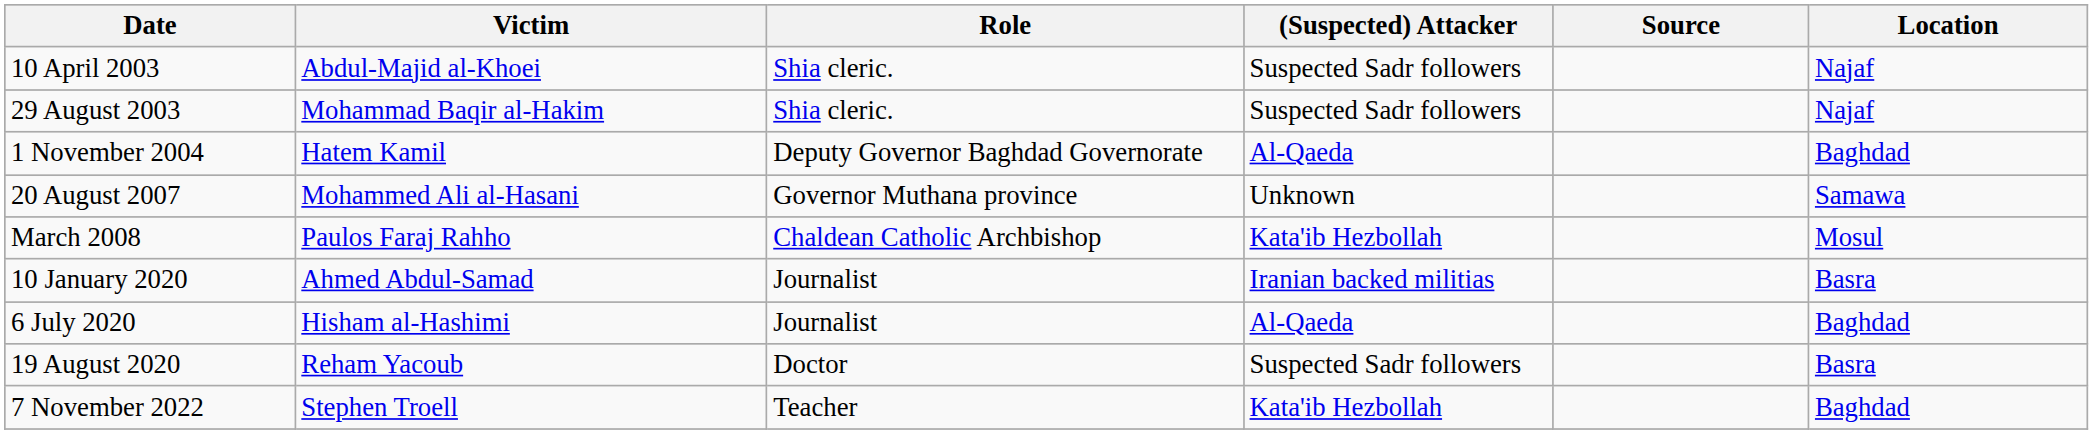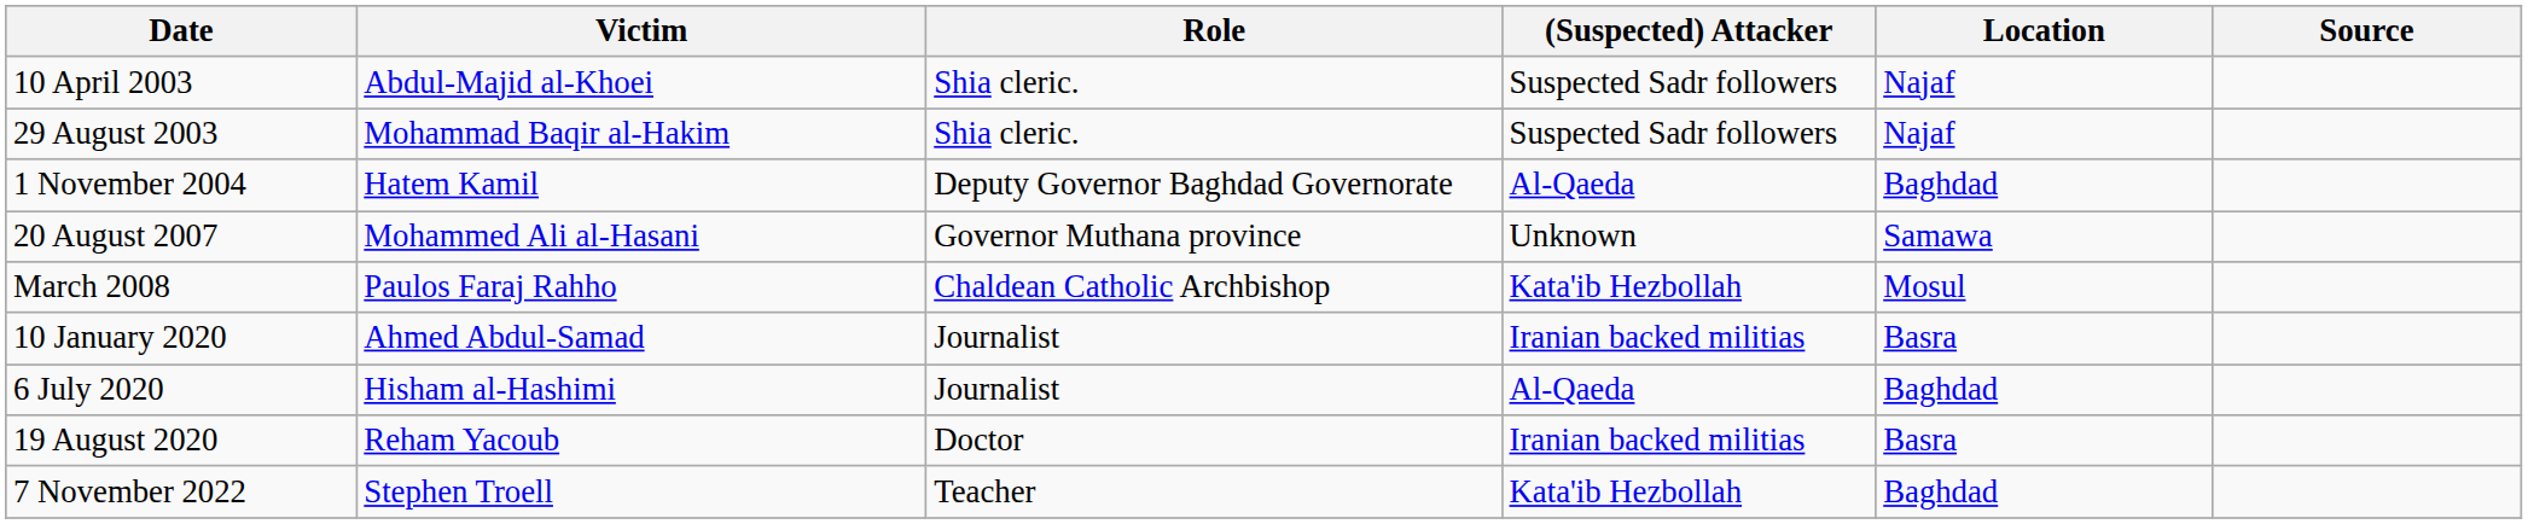columns swapped: Location <-> Source
19 August 2020 | (Suspected) Attacker: Suspected Sadr followers -> Iranian backed militias
